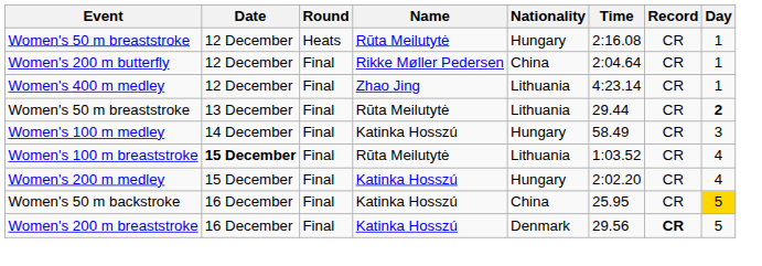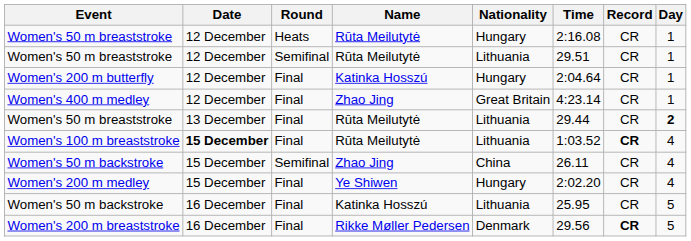+ row: Women's 50 m breaststroke | 12 December | Semifinal | Rūta Meilutytė | Lithuania | 29.51 | CR | 1
Women's 200 m butterfly | Name: Rikke Møller Pedersen -> Katinka Hosszú
Women's 200 m butterfly | Nationality: China -> Hungary
Women's 400 m medley | Nationality: Lithuania -> Great Britain
- row: Women's 100 m medley | 14 December | Final | Katinka Hosszú | Hungary | 58.49 | CR | 3
Women's 100 m breaststroke | Record: normal -> bold
+ row: Women's 50 m backstroke | 15 December | Semifinal | Zhao Jing | China | 26.11 | CR | 4
Women's 200 m medley | Name: Katinka Hosszú -> Ye Shiwen
Women's 50 m backstroke / Final | Nationality: China -> Lithuania
Women's 50 m backstroke / Final | Day: gold background -> no background
Women's 200 m breaststroke | Name: Katinka Hosszú -> Rikke Møller Pedersen
